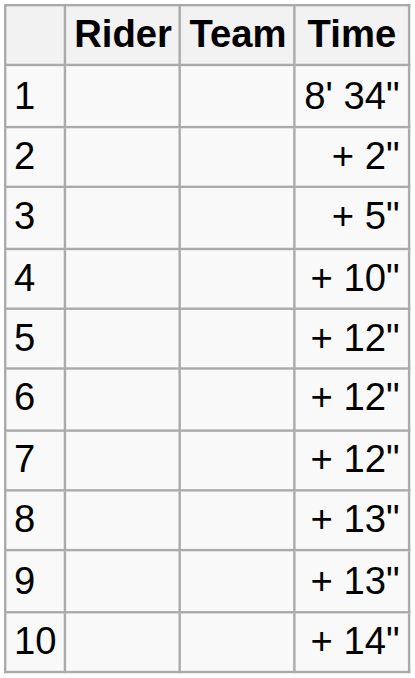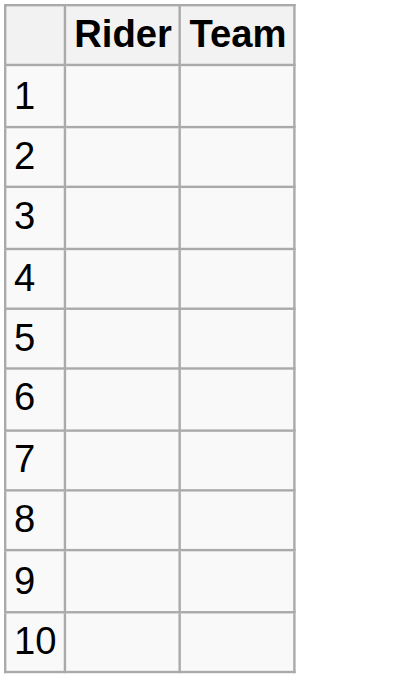- column: Time | 8' 34" | + 2" | + 5" | + 10" | + 12" | + 12" | + 12" | + 13" | + 13" | + 14"
